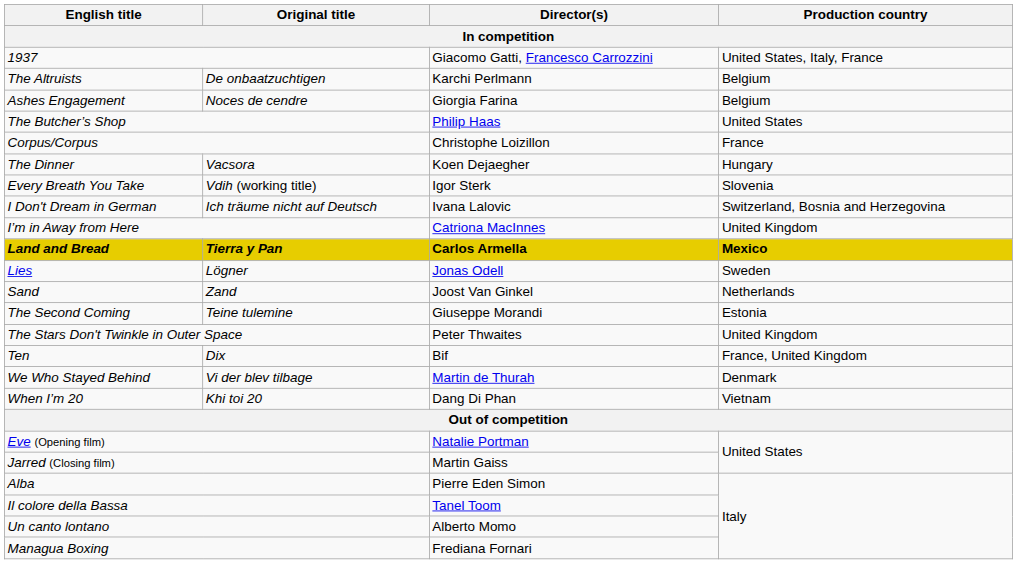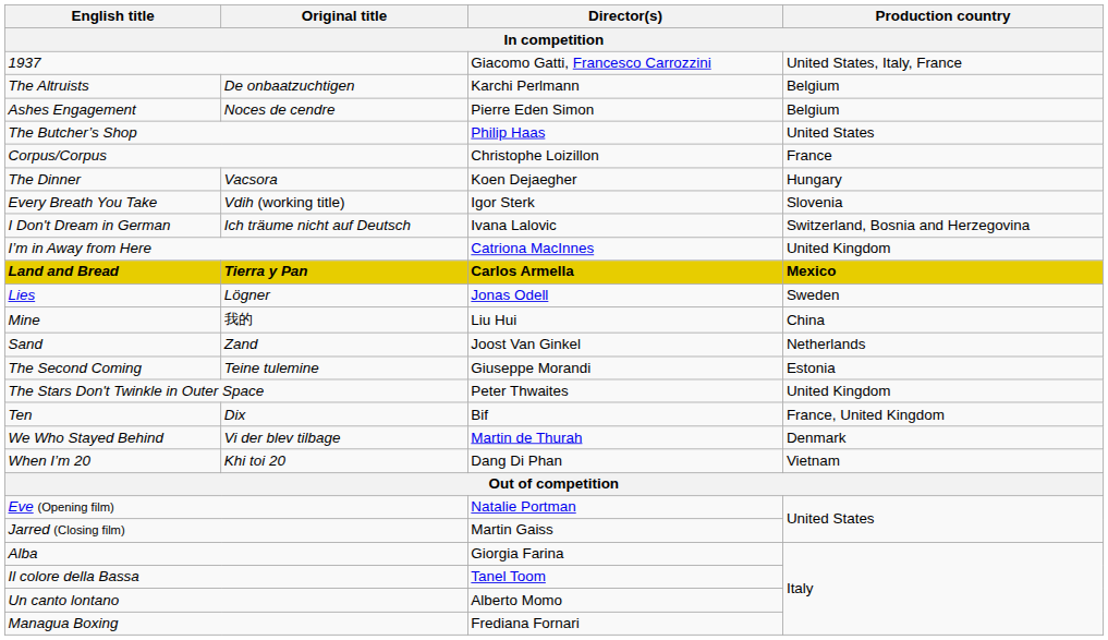Ashes Engagement | Director(s): Giorgia Farina -> Pierre Eden Simon
+ row: Mine | 我的 | Liu Hui | China
Alba | Director(s): Pierre Eden Simon -> Giorgia Farina
